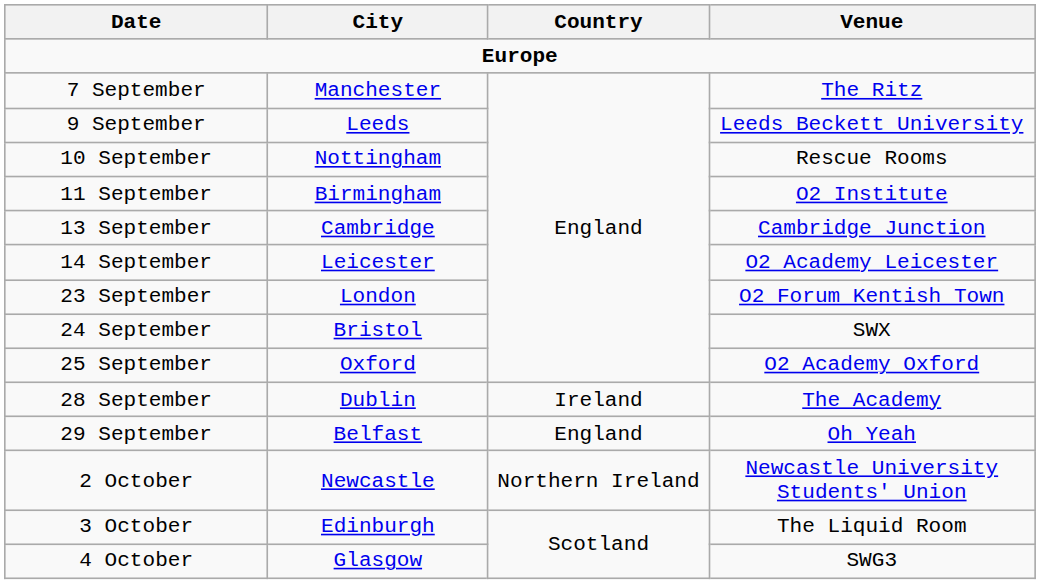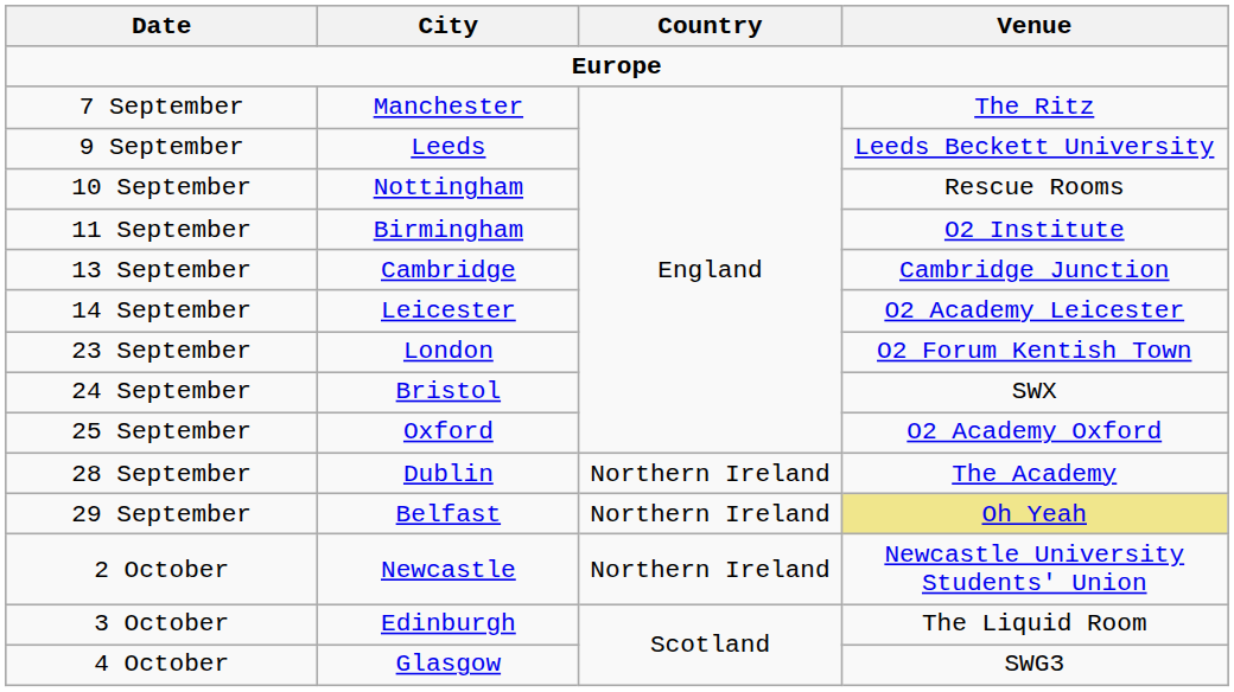28 September | Country: Ireland -> Northern Ireland
29 September | Country: England -> Northern Ireland
29 September | Venue: no background -> khaki background
